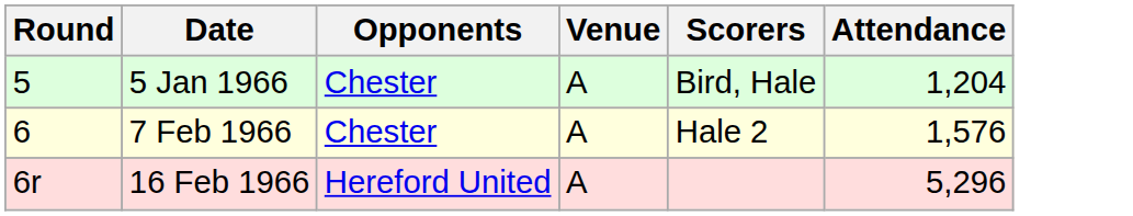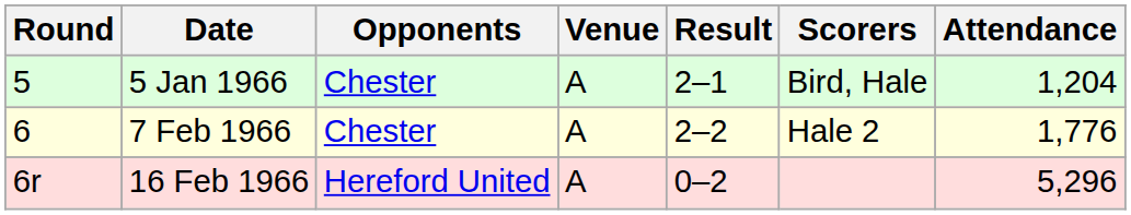+ column: Result | 2–1 | 2–2 | 0–2
7 Feb 1966 | Attendance: 1,576 -> 1,776
